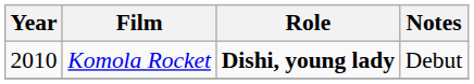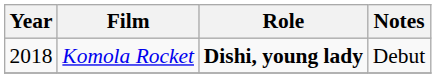Komola Rocket | Year: 2010 -> 2018
